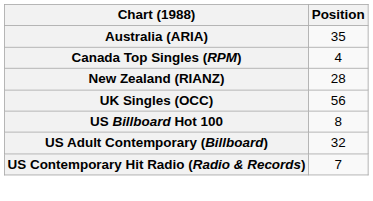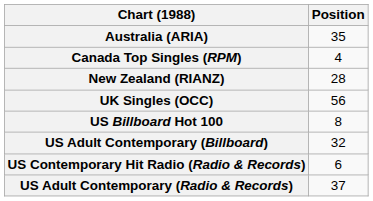US Contemporary Hit Radio (Radio & Records) | Position: 7 -> 6
+ row: US Adult Contemporary (Radio & Records) | 37
